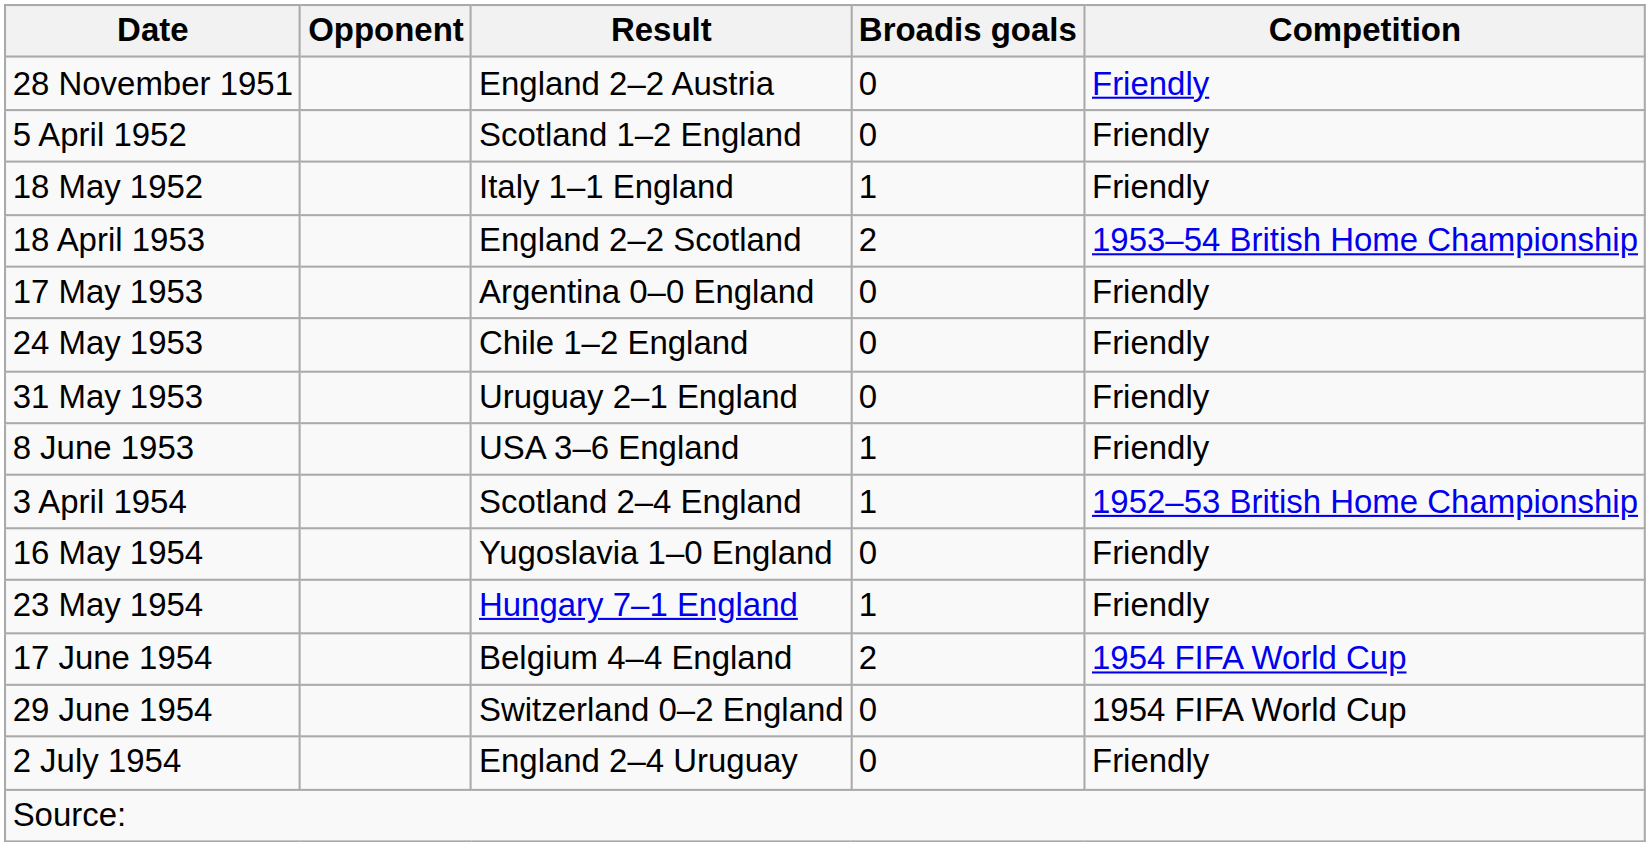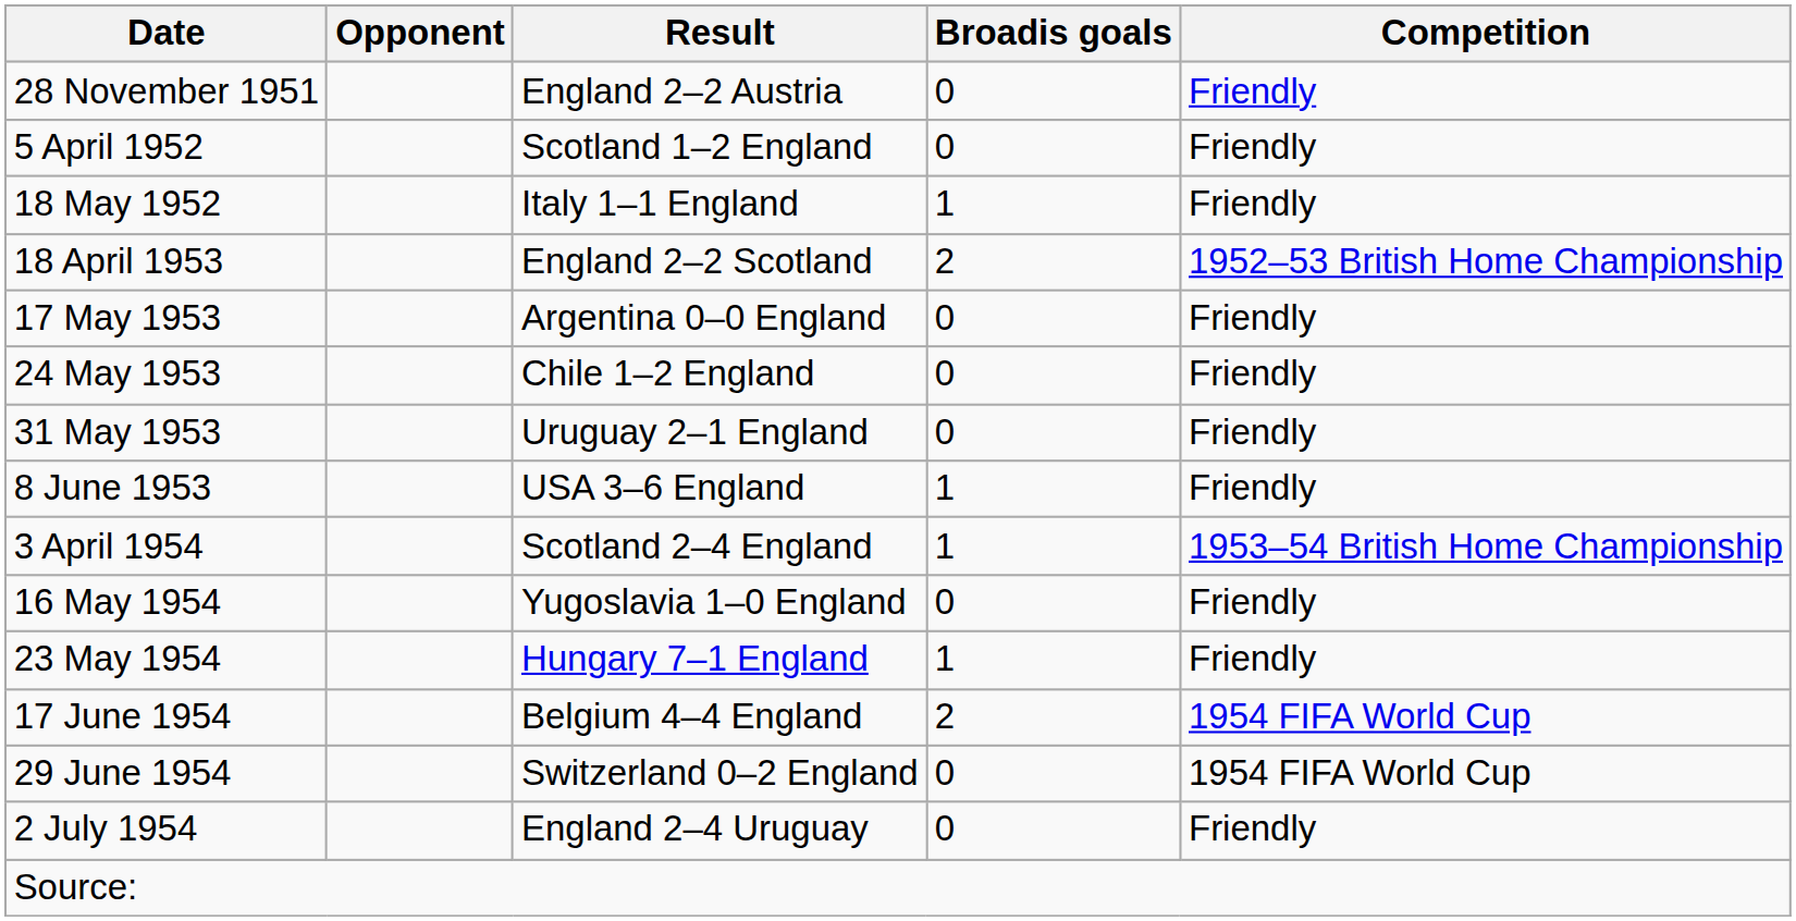18 April 1953 | Competition: 1953–54 British Home Championship -> 1952–53 British Home Championship
3 April 1954 | Competition: 1952–53 British Home Championship -> 1953–54 British Home Championship
